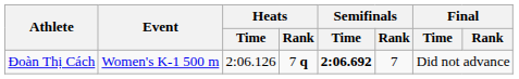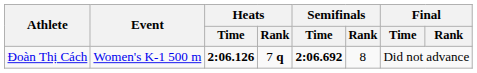Đoàn Thị Cách | Heats / Time: normal -> bold
Đoàn Thị Cách | Semifinals / Rank: 7 -> 8
